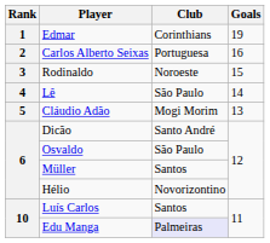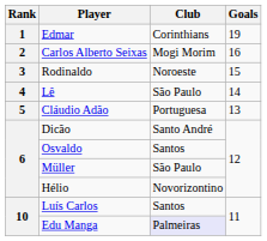Carlos Alberto Seixas | Club: Portuguesa -> Mogi Morim
Cláudio Adão | Club: Mogi Morim -> Portuguesa
Osvaldo | Club: São Paulo -> Santos
Müller | Club: Santos -> São Paulo
